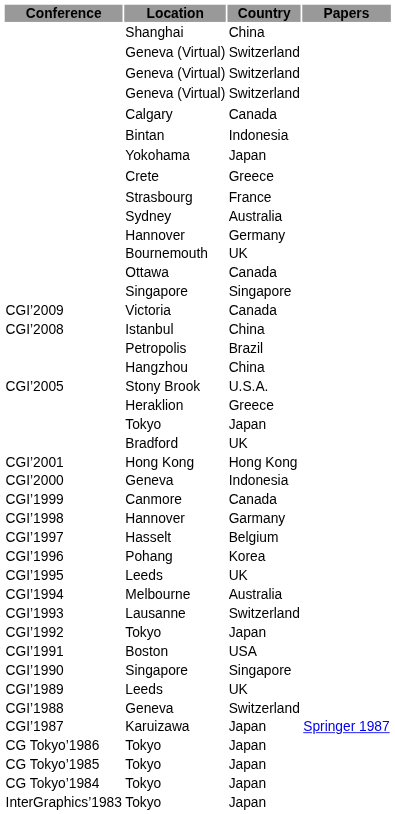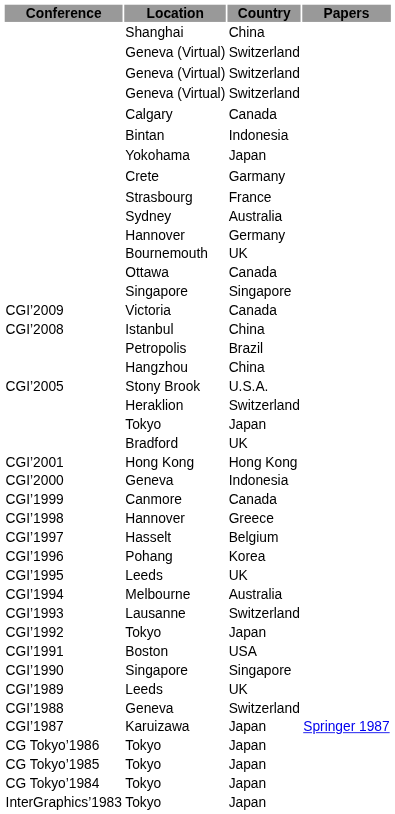Crete | Country: Greece -> Garmany
Heraklion | Country: Greece -> Switzerland
CGI’1998 / Hannover | Country: Garmany -> Greece
